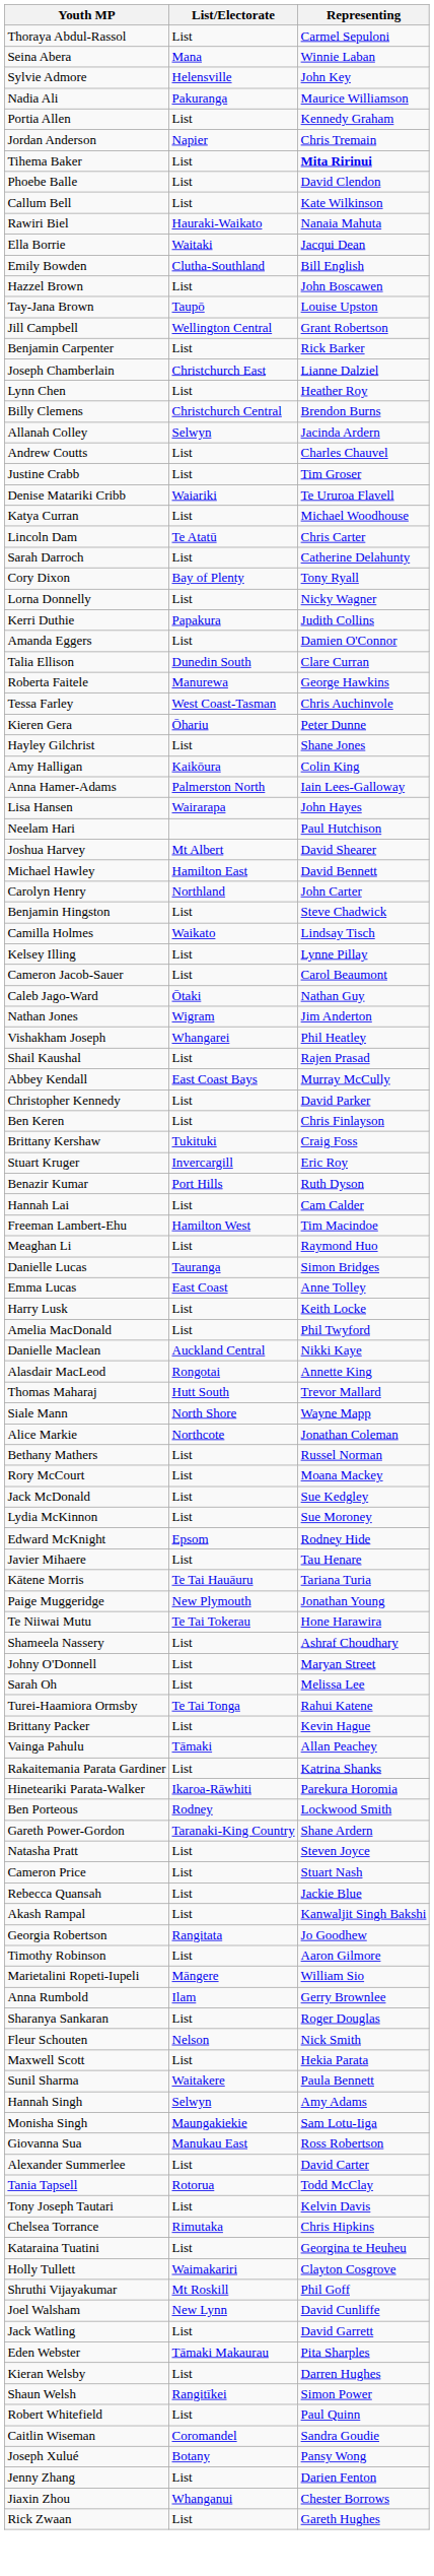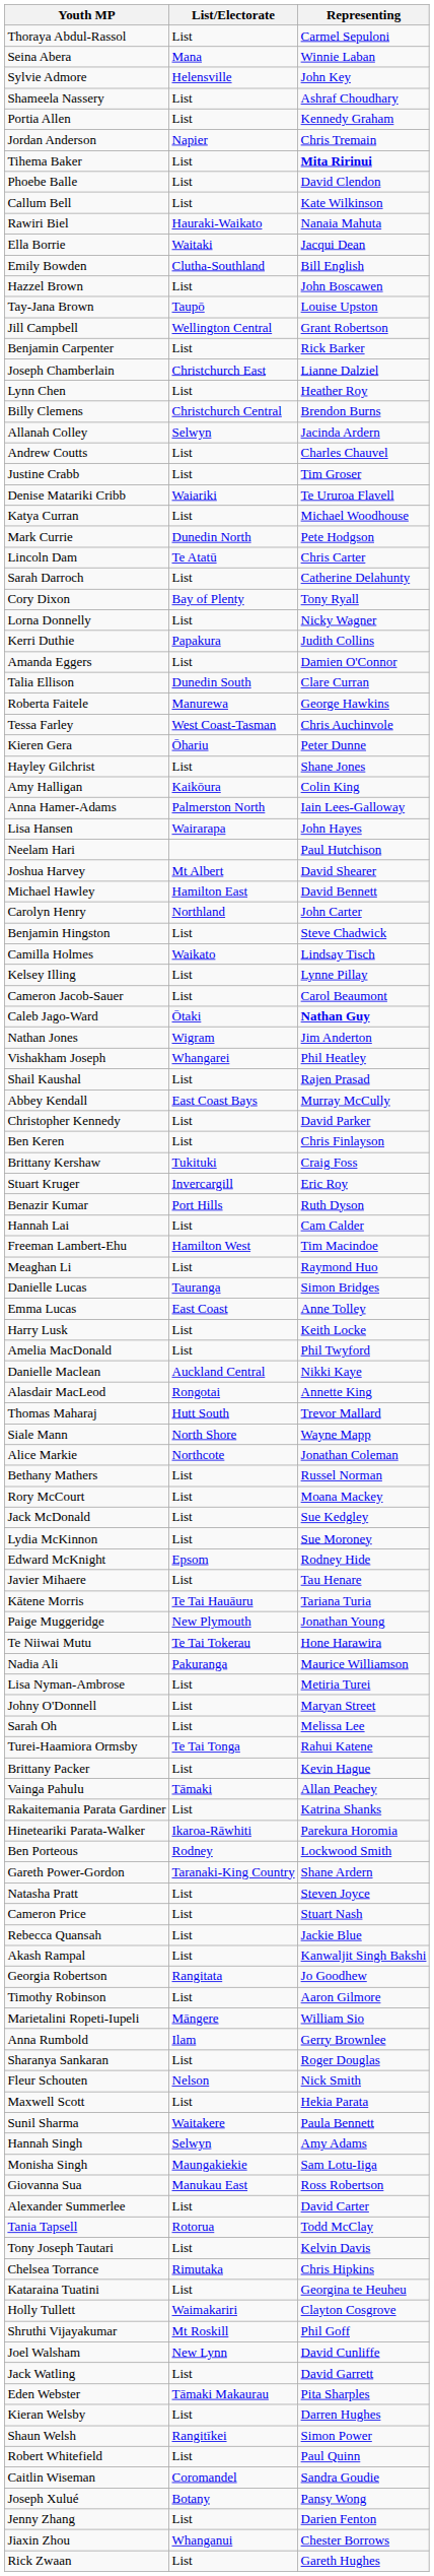rows swapped: Nadia Ali <-> Shameela Nassery
+ row: Mark Currie | Dunedin North | Pete Hodgson
Caleb Jago-Ward | Representing: normal -> bold
+ row: Lisa Nyman-Ambrose | List | Metiria Turei
